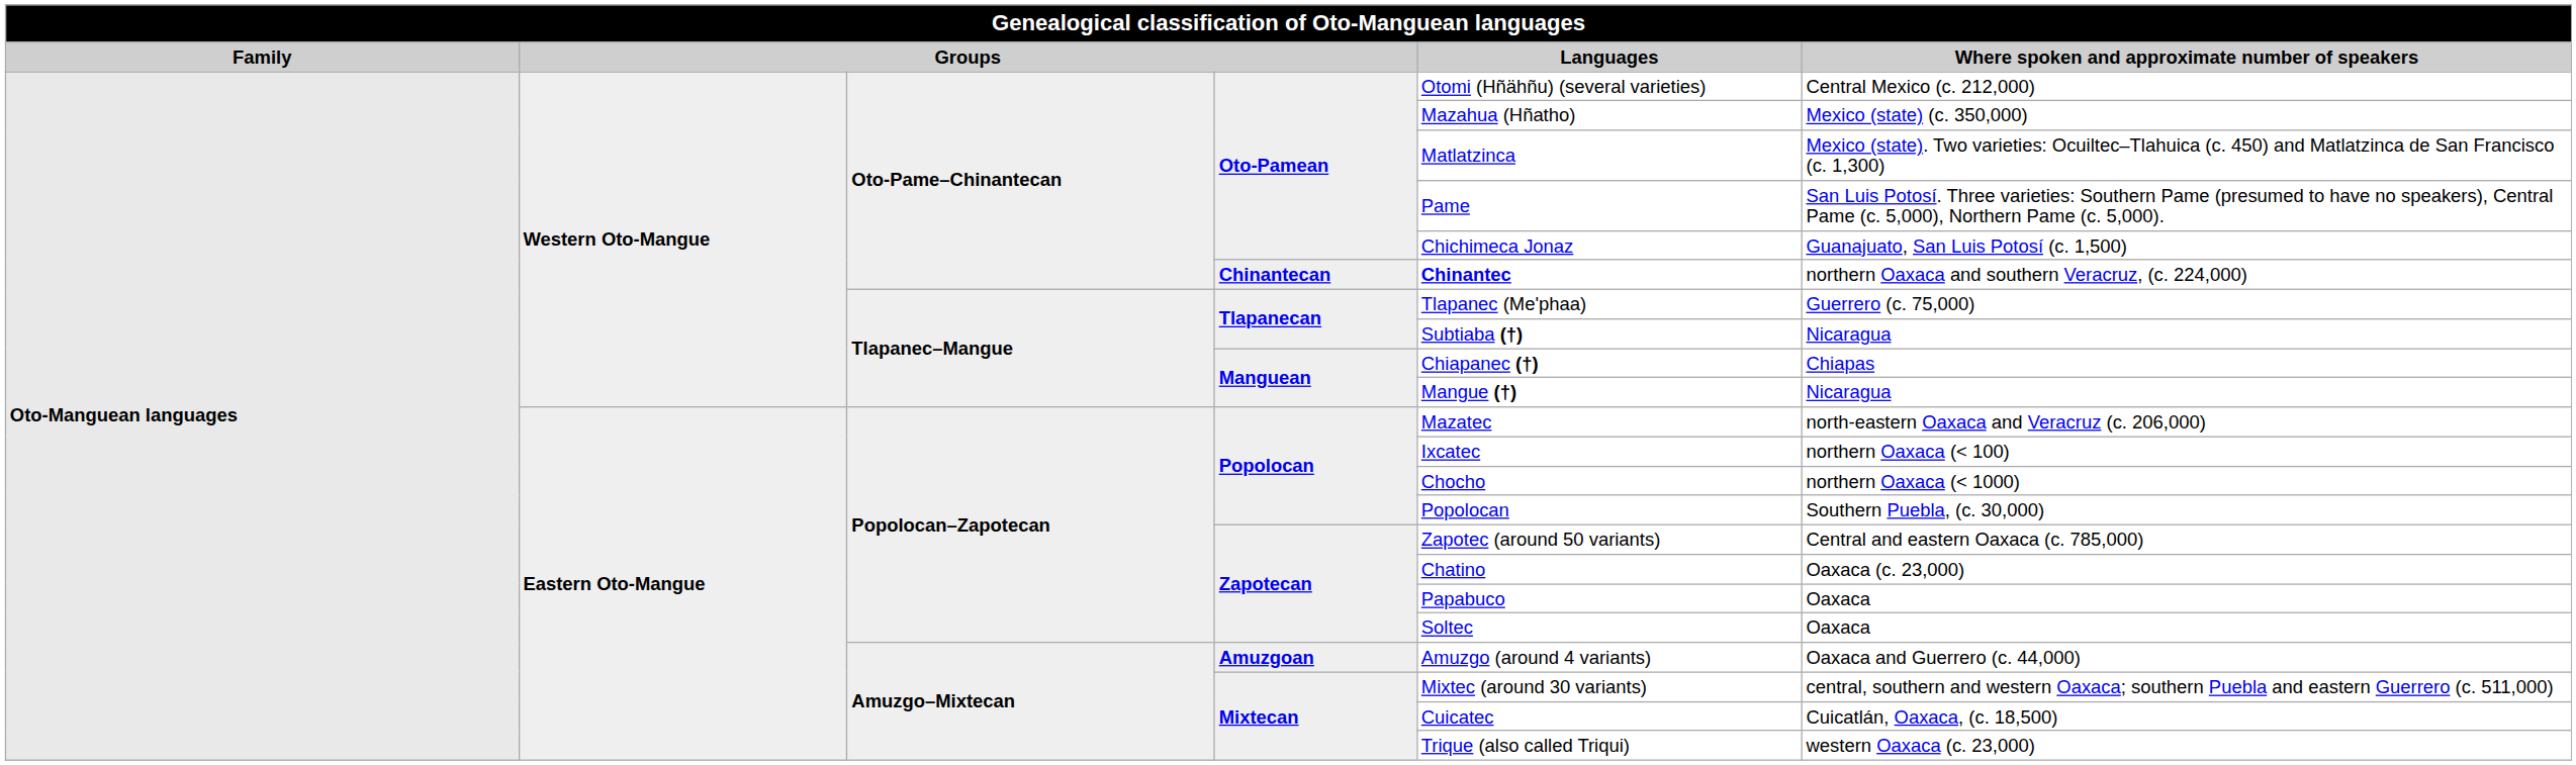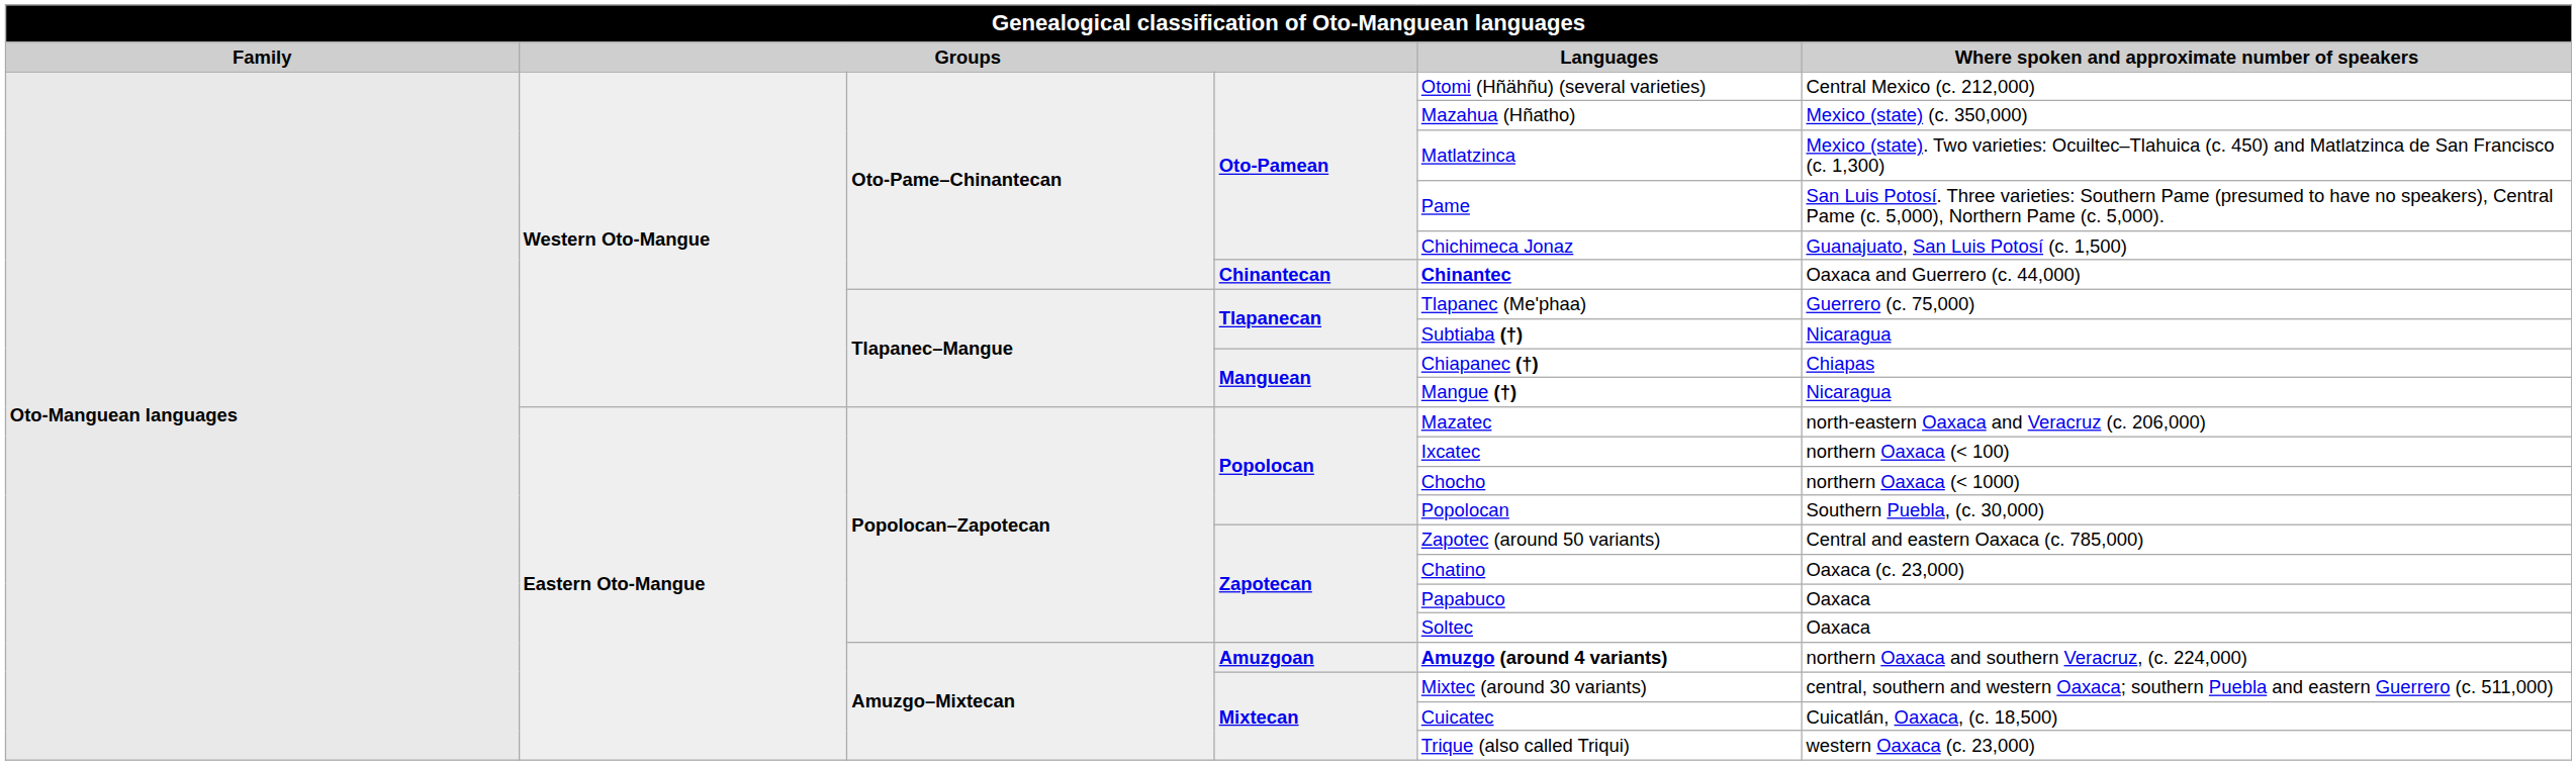Chinantecan | column 6: northern Oaxaca and southern Veracruz, (c. 224,000) -> Oaxaca and Guerrero (c. 44,000)
Amuzgoan | column 5: normal -> bold
Amuzgoan | column 6: Oaxaca and Guerrero (c. 44,000) -> northern Oaxaca and southern Veracruz, (c. 224,000)
